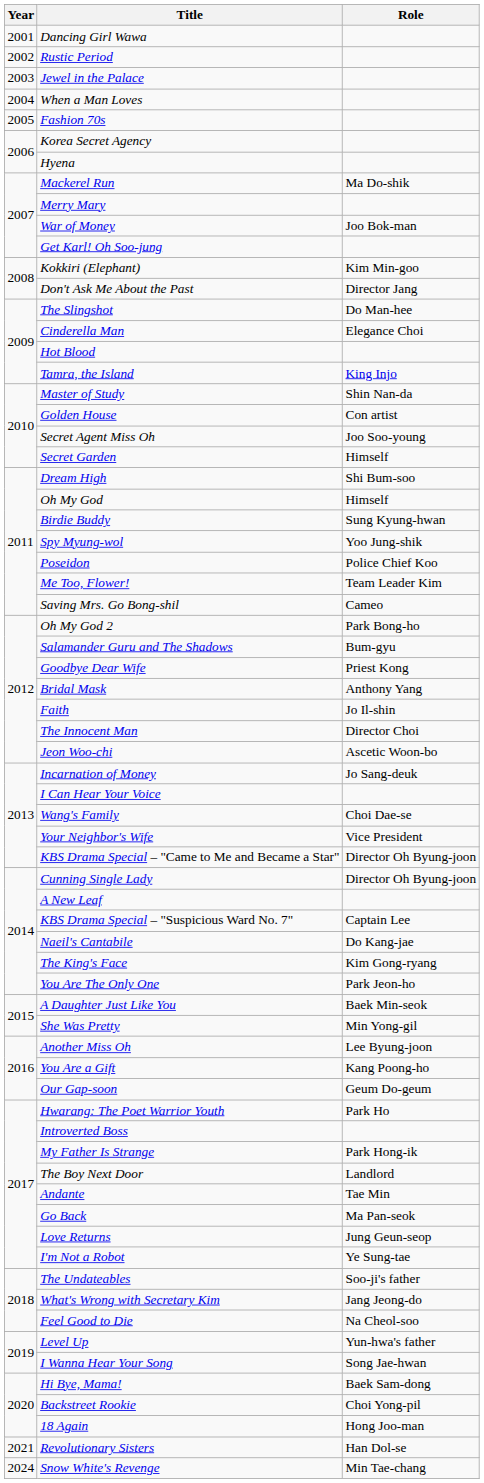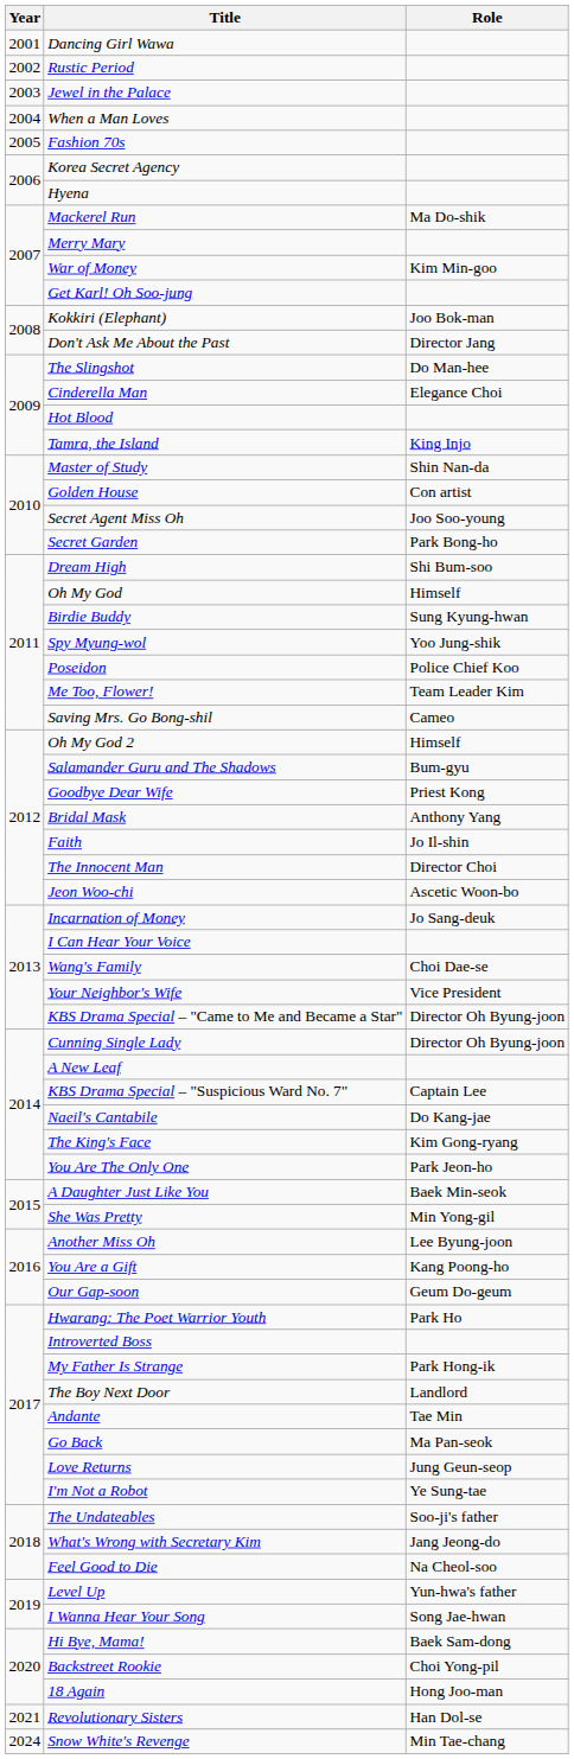War of Money | Role: Joo Bok-man -> Kim Min-goo
Kokkiri (Elephant) | Role: Kim Min-goo -> Joo Bok-man
Secret Garden | Role: Himself -> Park Bong-ho
Oh My God 2 | Role: Park Bong-ho -> Himself
